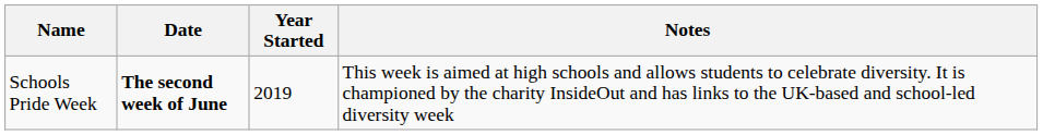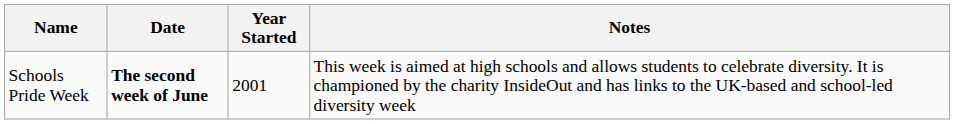Schools Pride Week | Year Started: 2019 -> 2001
